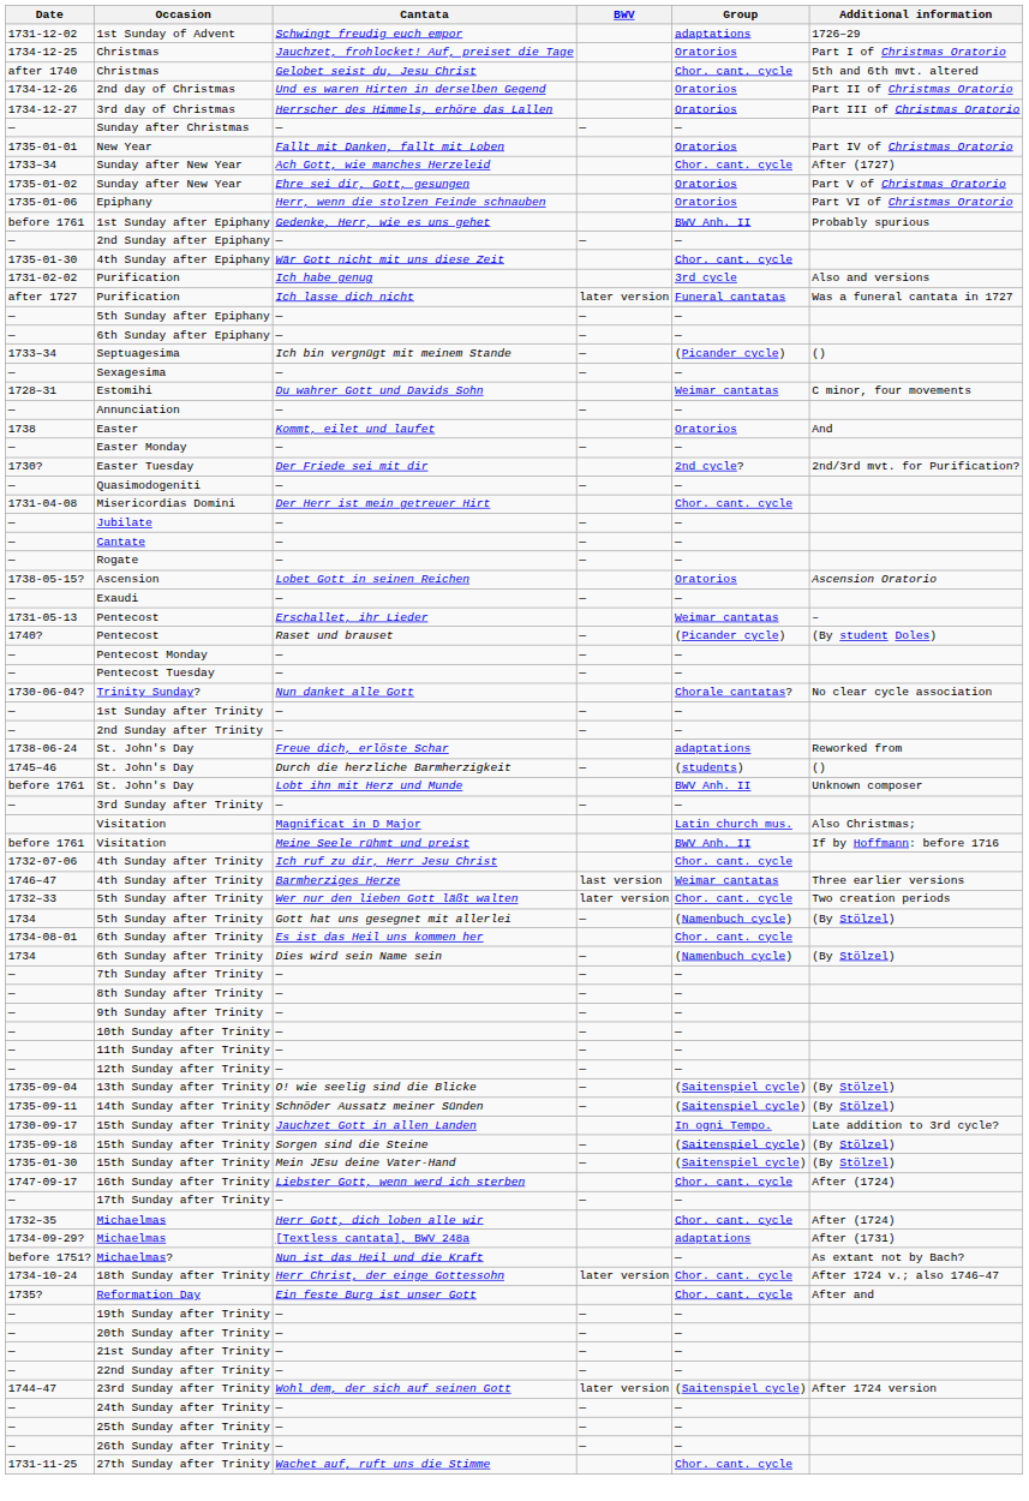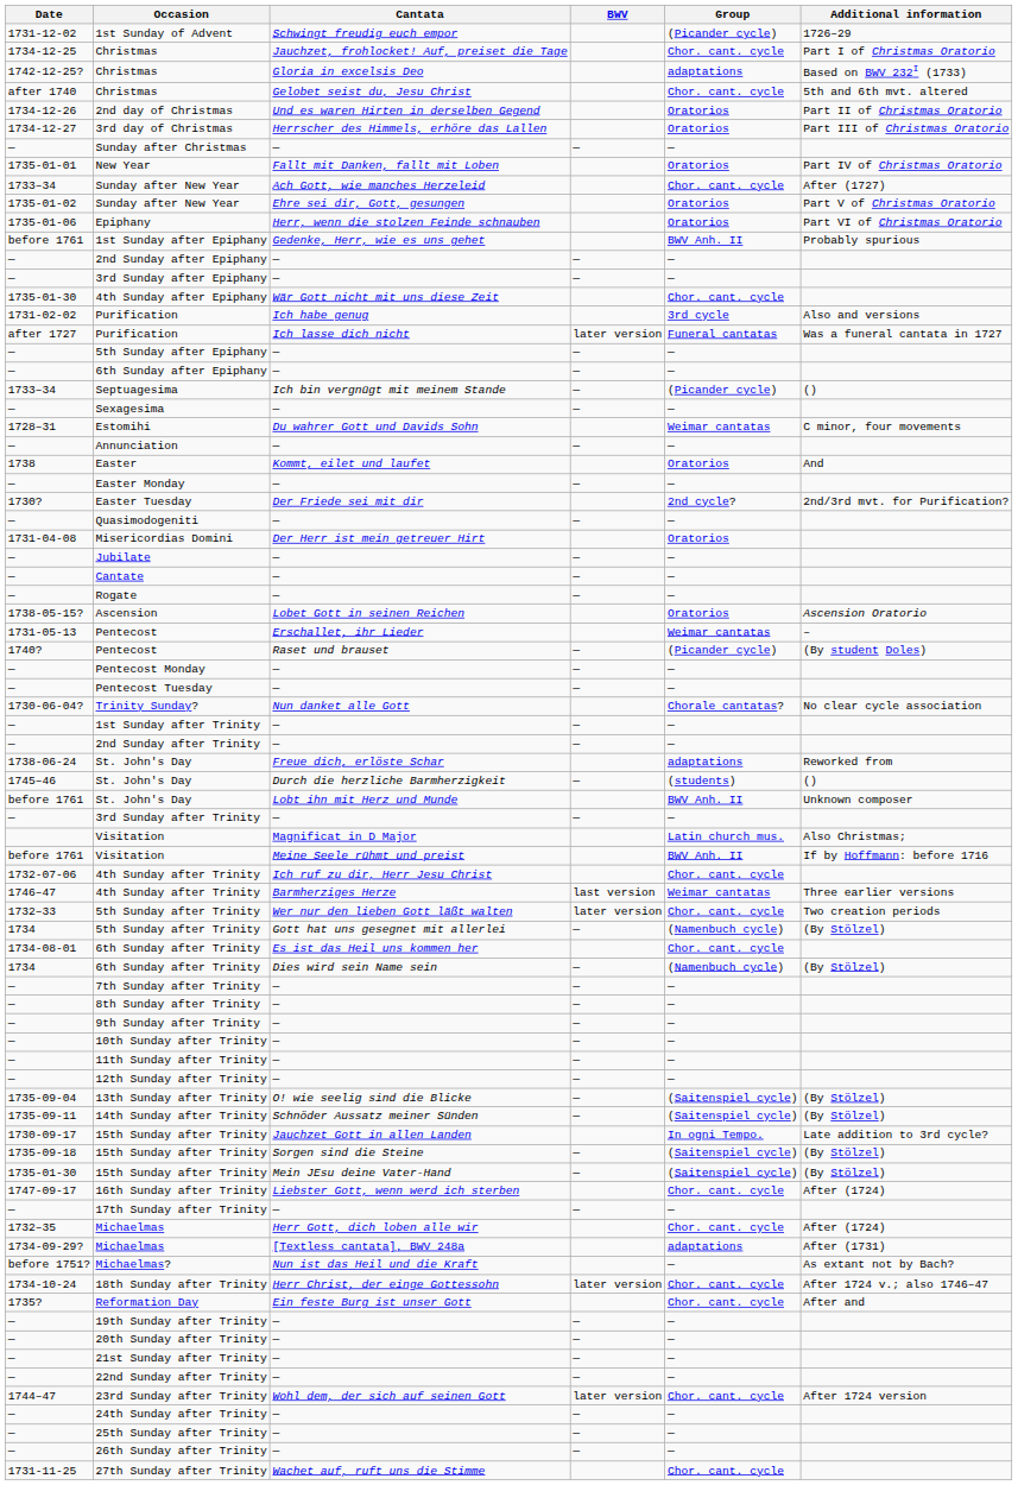1st Sunday of Advent | Group: adaptations -> (Picander cycle)
Christmas / Jauchzet, frohlocket! Auf, preiset die Tage | Group: Oratorios -> Chor. cant. cycle
+ row: 1742-12-25? | Christmas | Gloria in excelsis Deo | adaptations | Based on BWV 232I (1733)
+ row: — | 3rd Sunday after Epiphany | — | — | —
Misericordias Domini | Group: Chor. cant. cycle -> Oratorios
- row: — | Exaudi | — | — | —
23rd Sunday after Trinity | Group: (Saitenspiel cycle) -> Chor. cant. cycle
